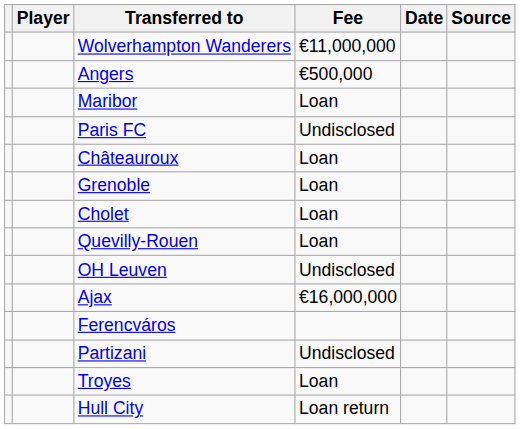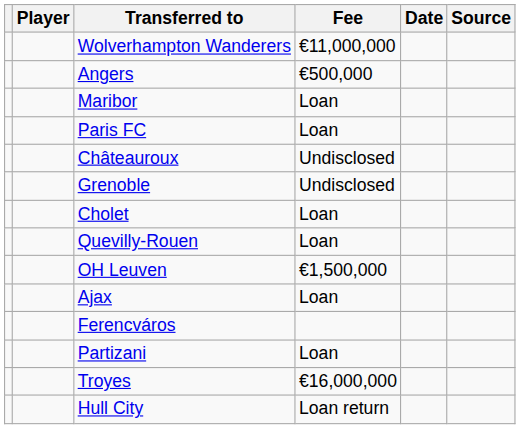Paris FC | Fee: Undisclosed -> Loan
Châteauroux | Fee: Loan -> Undisclosed
Grenoble | Fee: Loan -> Undisclosed
OH Leuven | Fee: Undisclosed -> €1,500,000
Ajax | Fee: €16,000,000 -> Loan
Partizani | Fee: Undisclosed -> Loan
Troyes | Fee: Loan -> €16,000,000
